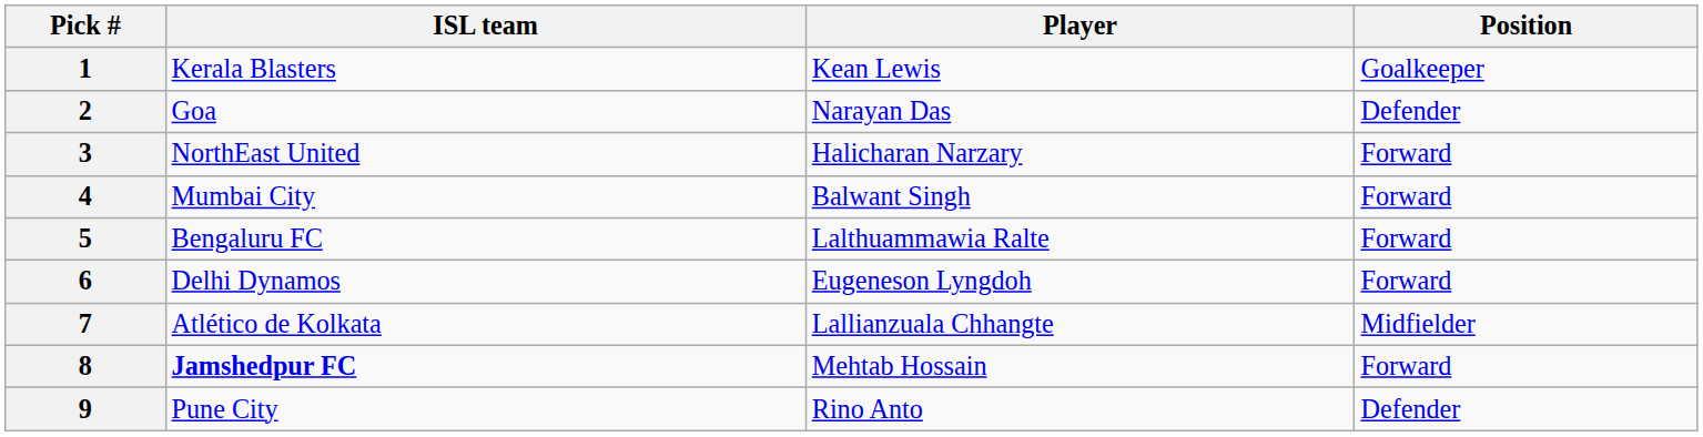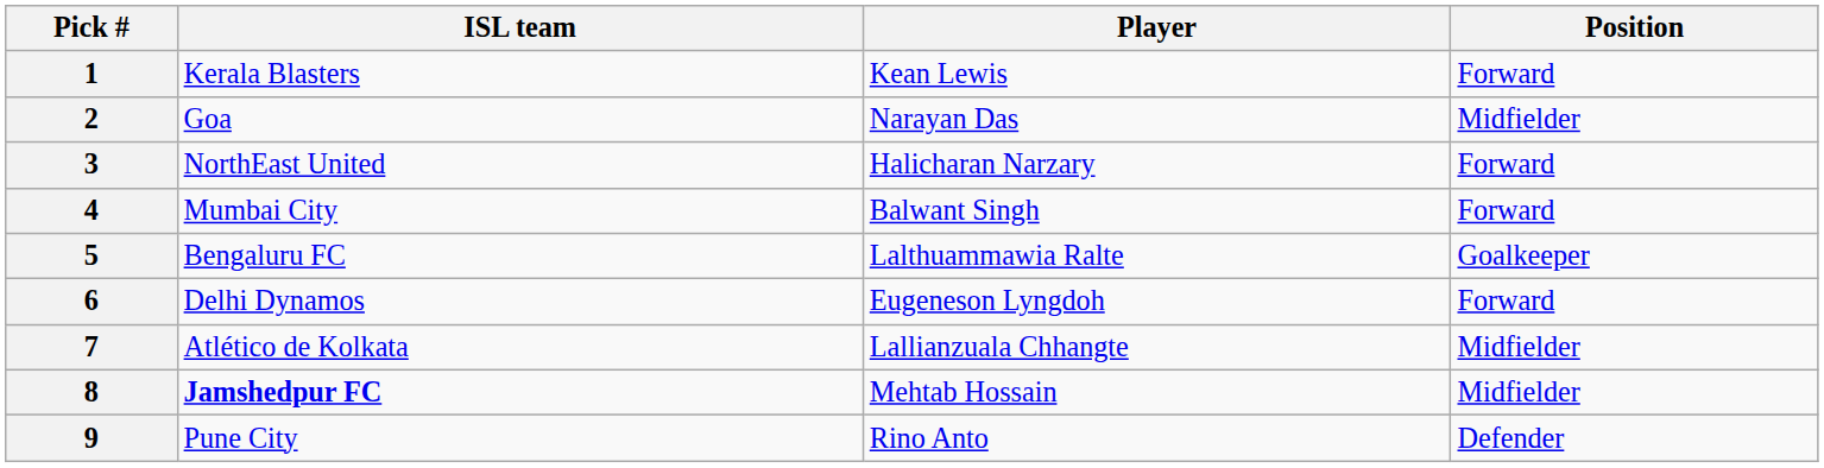1 | Position: Goalkeeper -> Forward
2 | Position: Defender -> Midfielder
5 | Position: Forward -> Goalkeeper
8 | Position: Forward -> Midfielder
